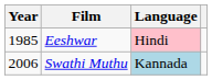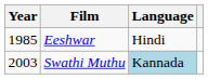Eeshwar | Language: pink background -> no background
Swathi Muthu | Year: 2006 -> 2003
